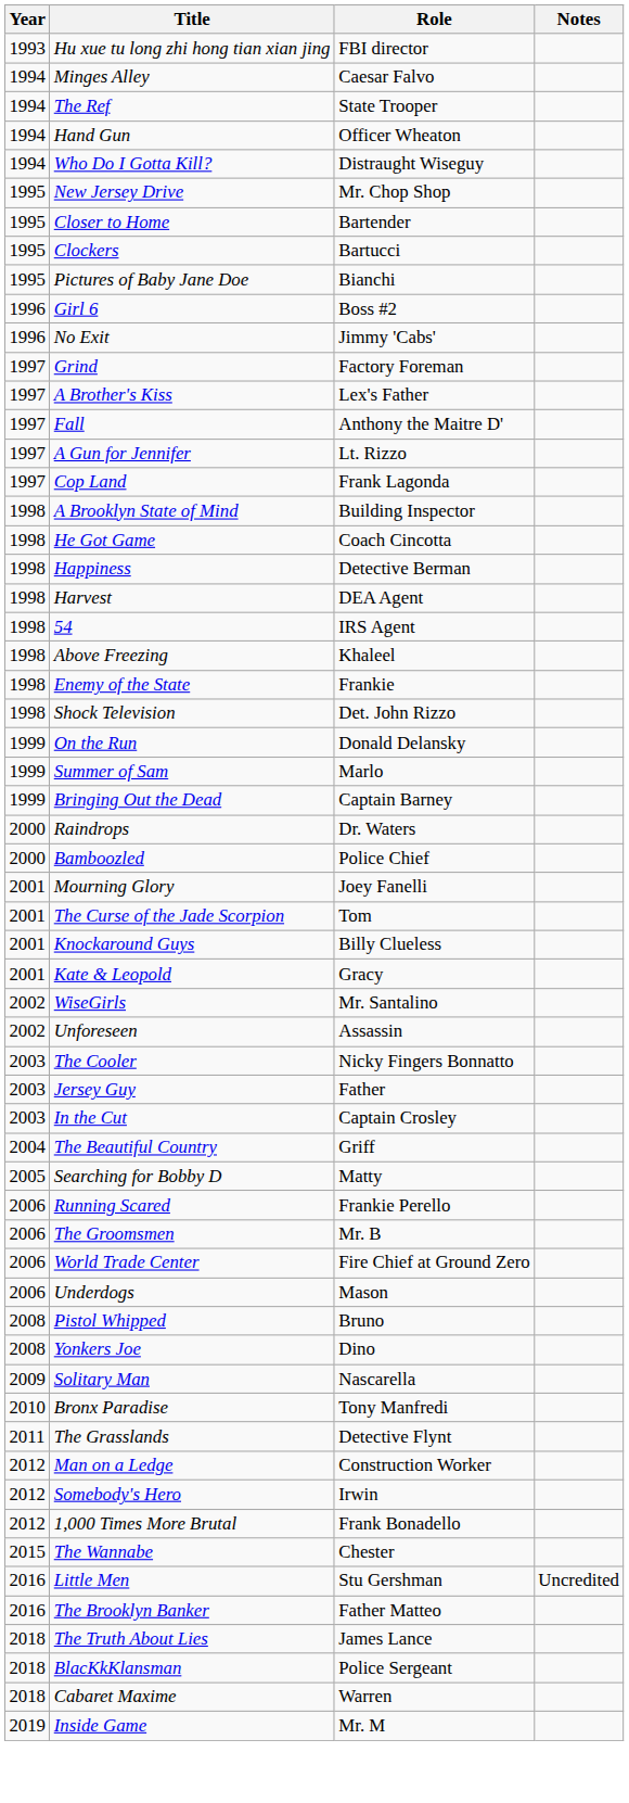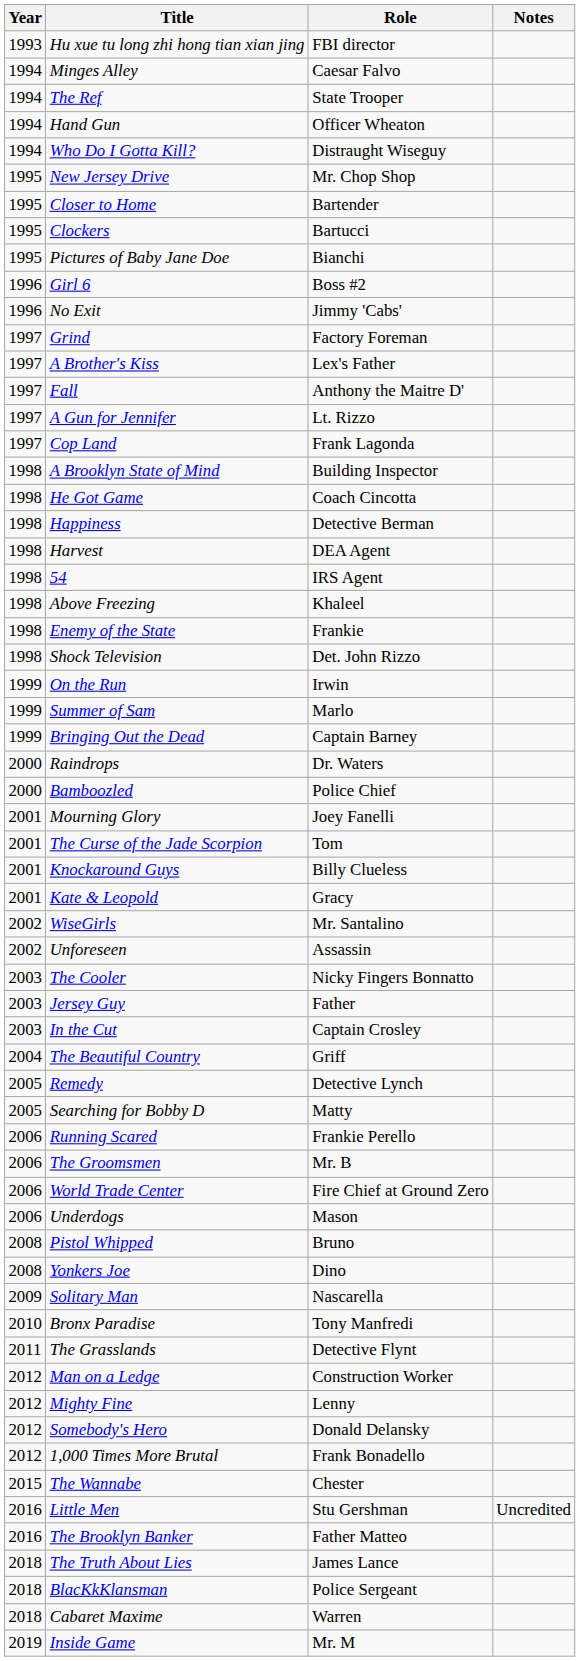On the Run | Role: Donald Delansky -> Irwin
+ row: 2005 | Remedy | Detective Lynch
+ row: 2012 | Mighty Fine | Lenny
Somebody's Hero | Role: Irwin -> Donald Delansky
